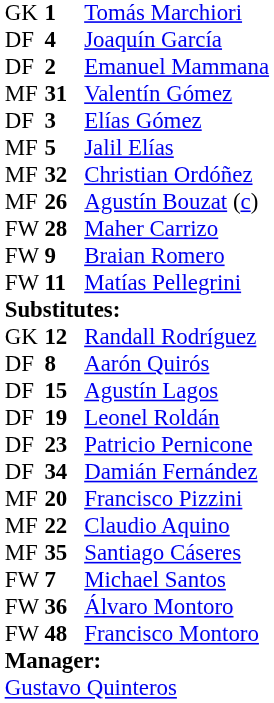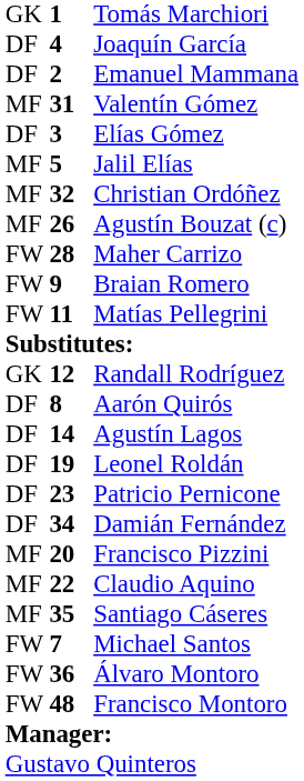Agustín Lagos | column 2: 15 -> 14
